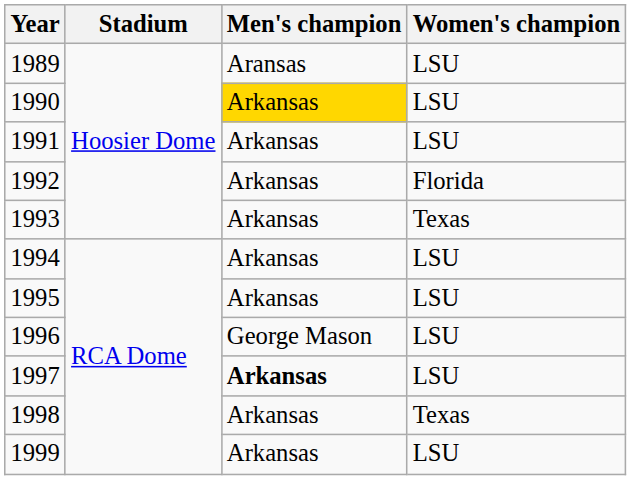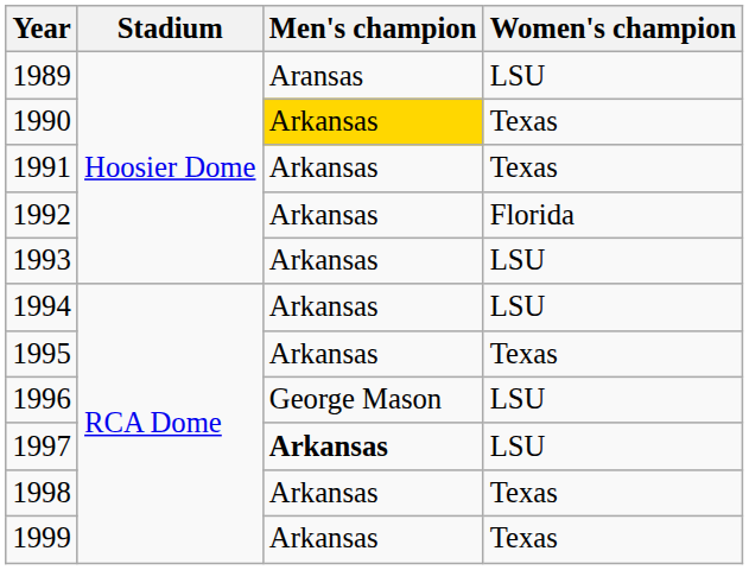1990 | Women's champion: LSU -> Texas
1991 | Women's champion: LSU -> Texas
1993 | Women's champion: Texas -> LSU
1995 | Women's champion: LSU -> Texas
1999 | Women's champion: LSU -> Texas
